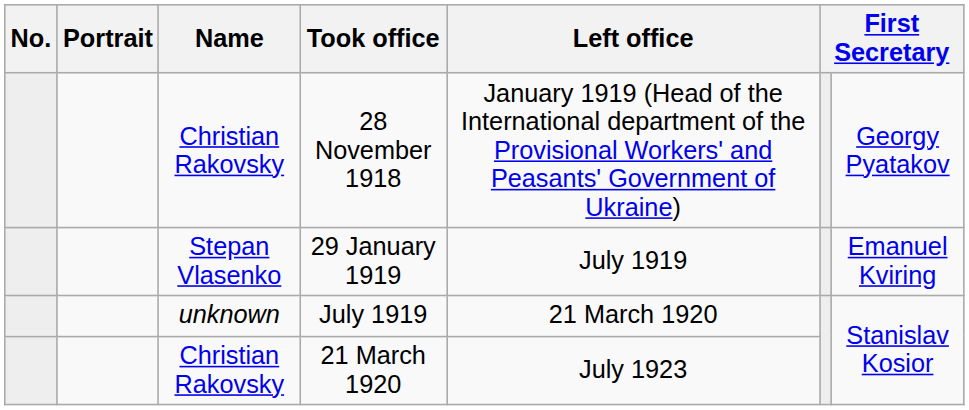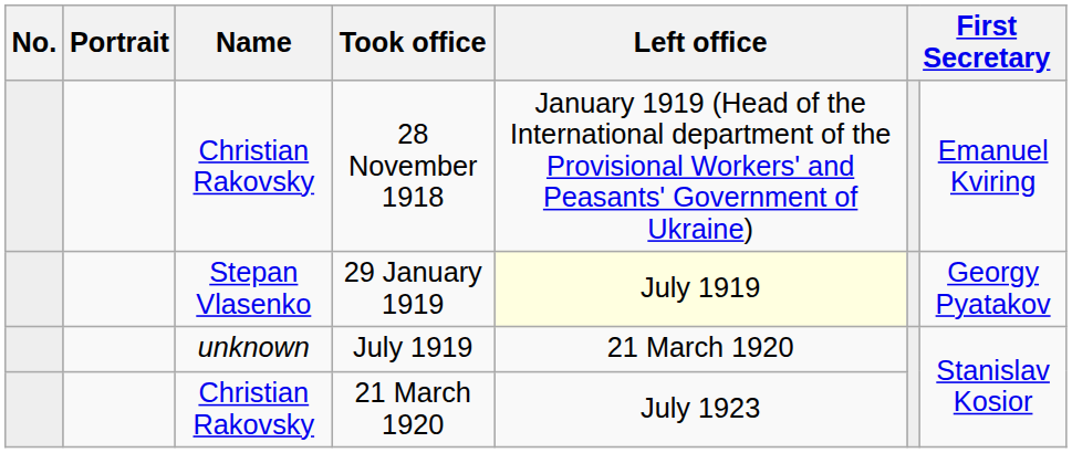28 November 1918 | column 7: Georgy Pyatakov -> Emanuel Kviring
29 January 1919 | Left office: no background -> lightyellow background
29 January 1919 | column 7: Emanuel Kviring -> Georgy Pyatakov
